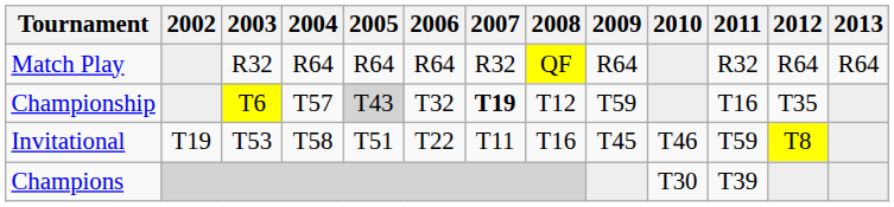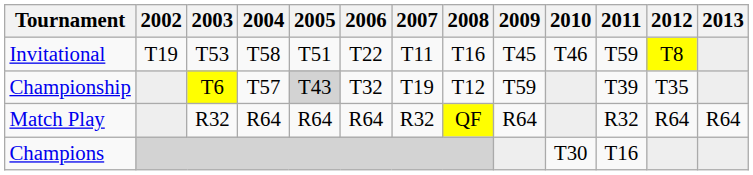rows swapped: Match Play <-> Invitational
Championship | 2007: bold -> normal
Championship | 2011: T16 -> T39
Champions | 2011: T39 -> T16
